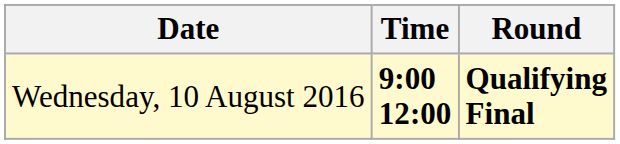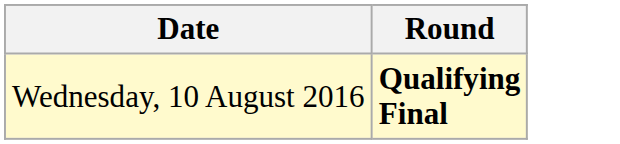- column: Time | 9:00 12:00
